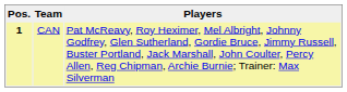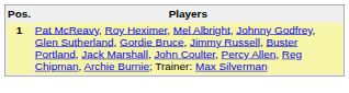- column: Team | CAN
